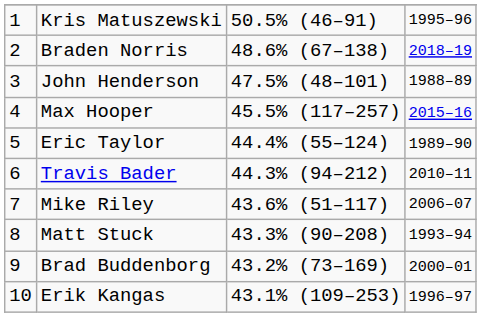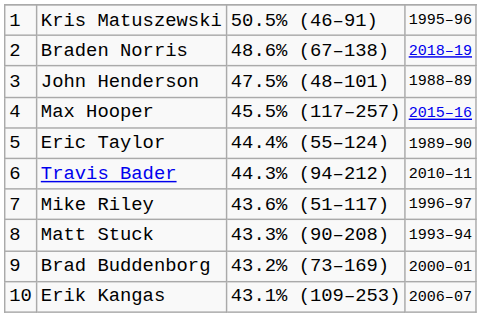Mike Riley | column 4: 2006–07 -> 1996–97
Erik Kangas | column 4: 1996–97 -> 2006–07
